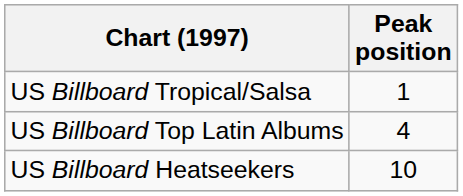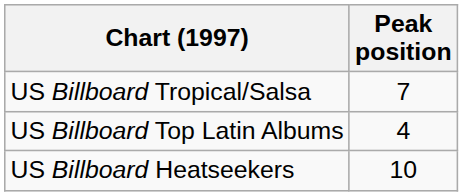US Billboard Tropical/Salsa | Peak position: 1 -> 7
